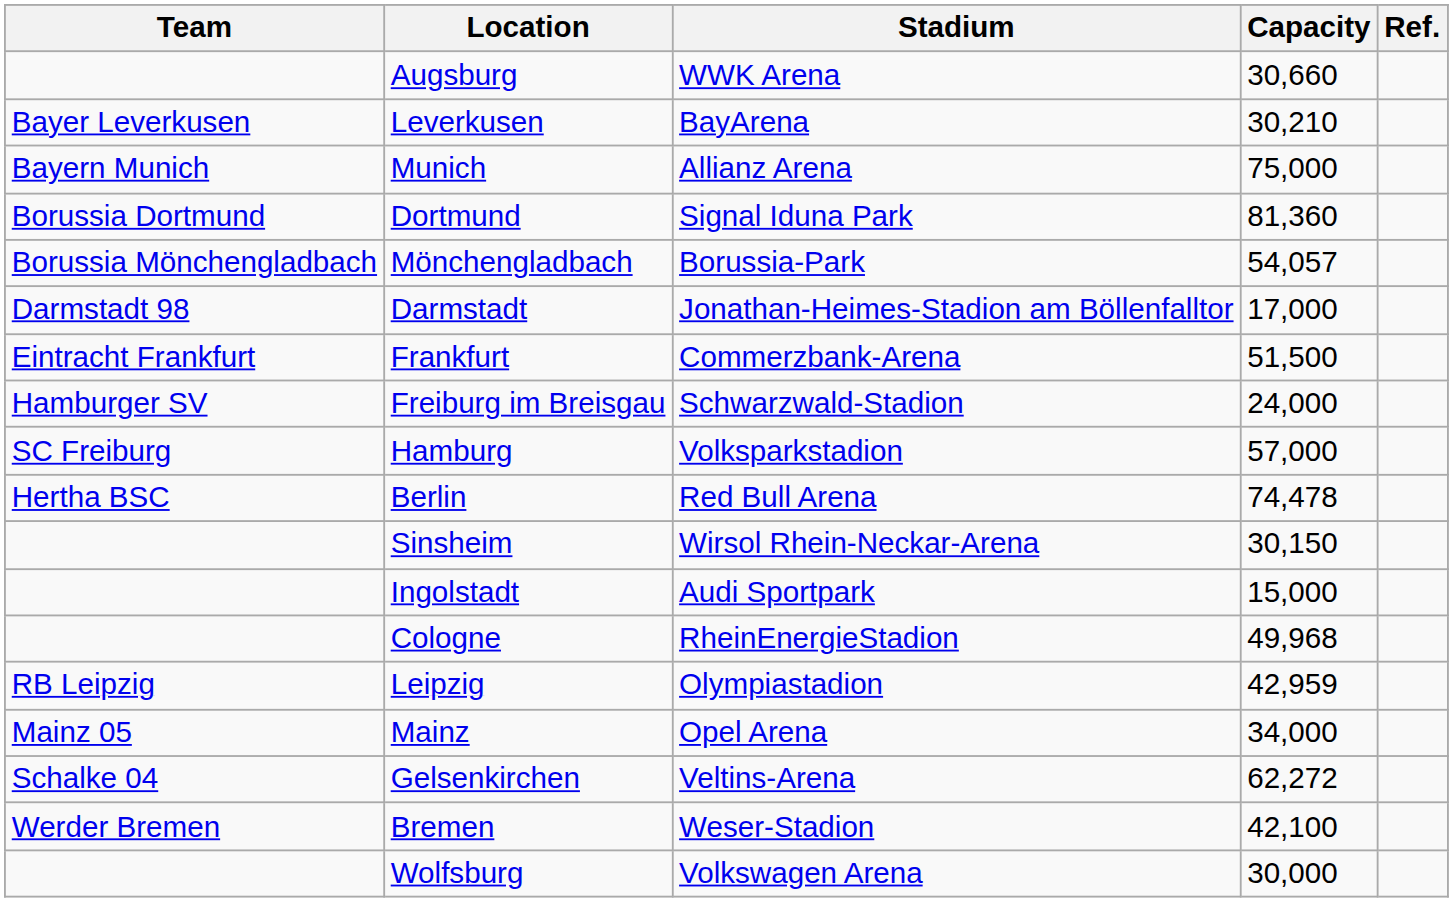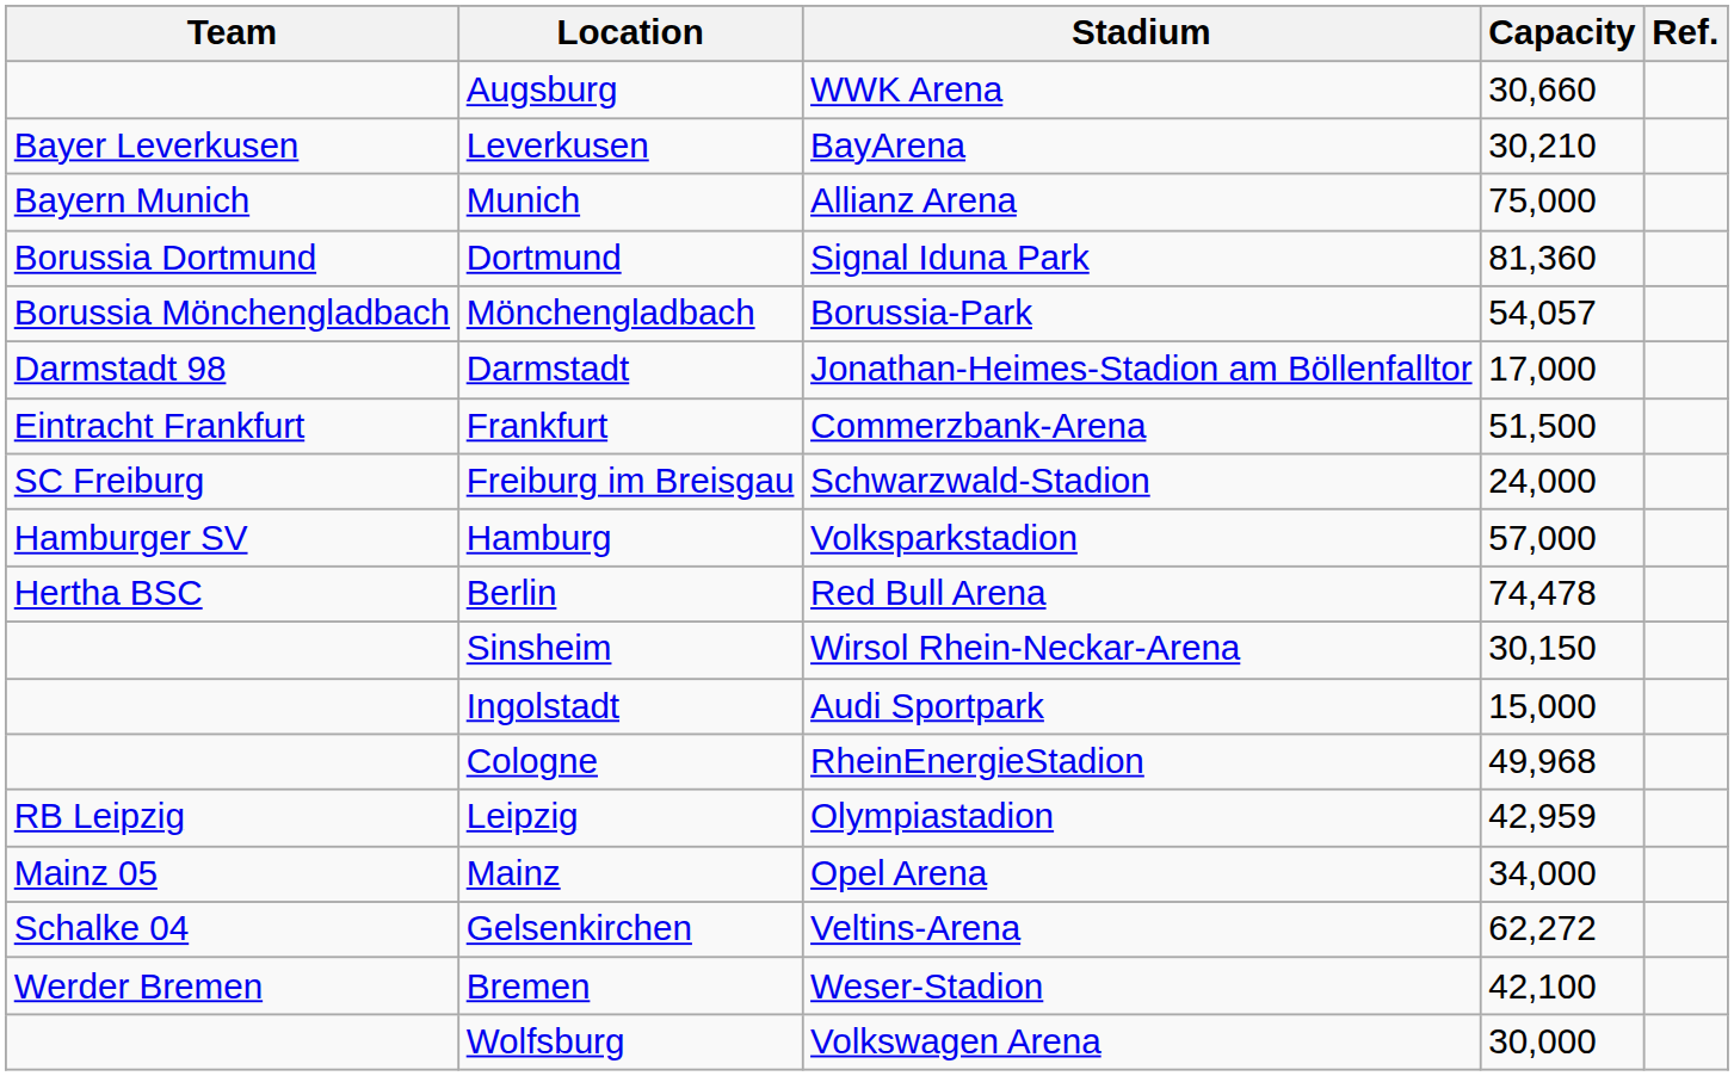Freiburg im Breisgau | Team: Hamburger SV -> SC Freiburg
Hamburg | Team: SC Freiburg -> Hamburger SV
